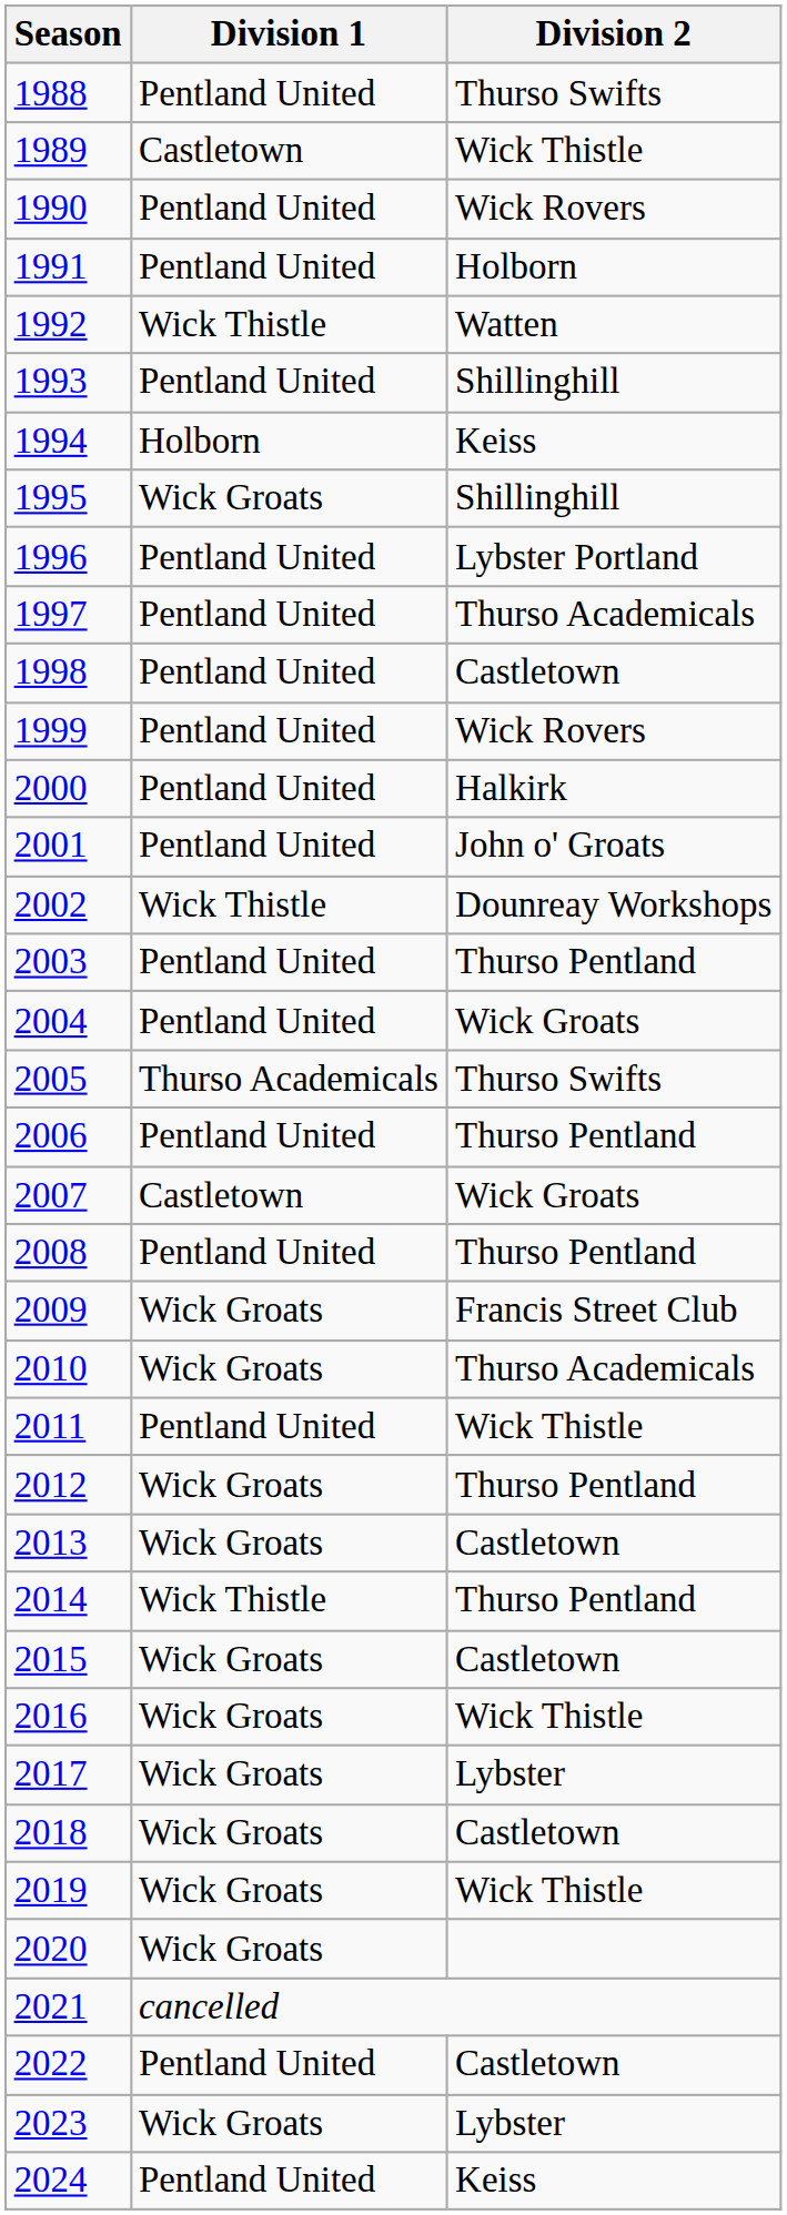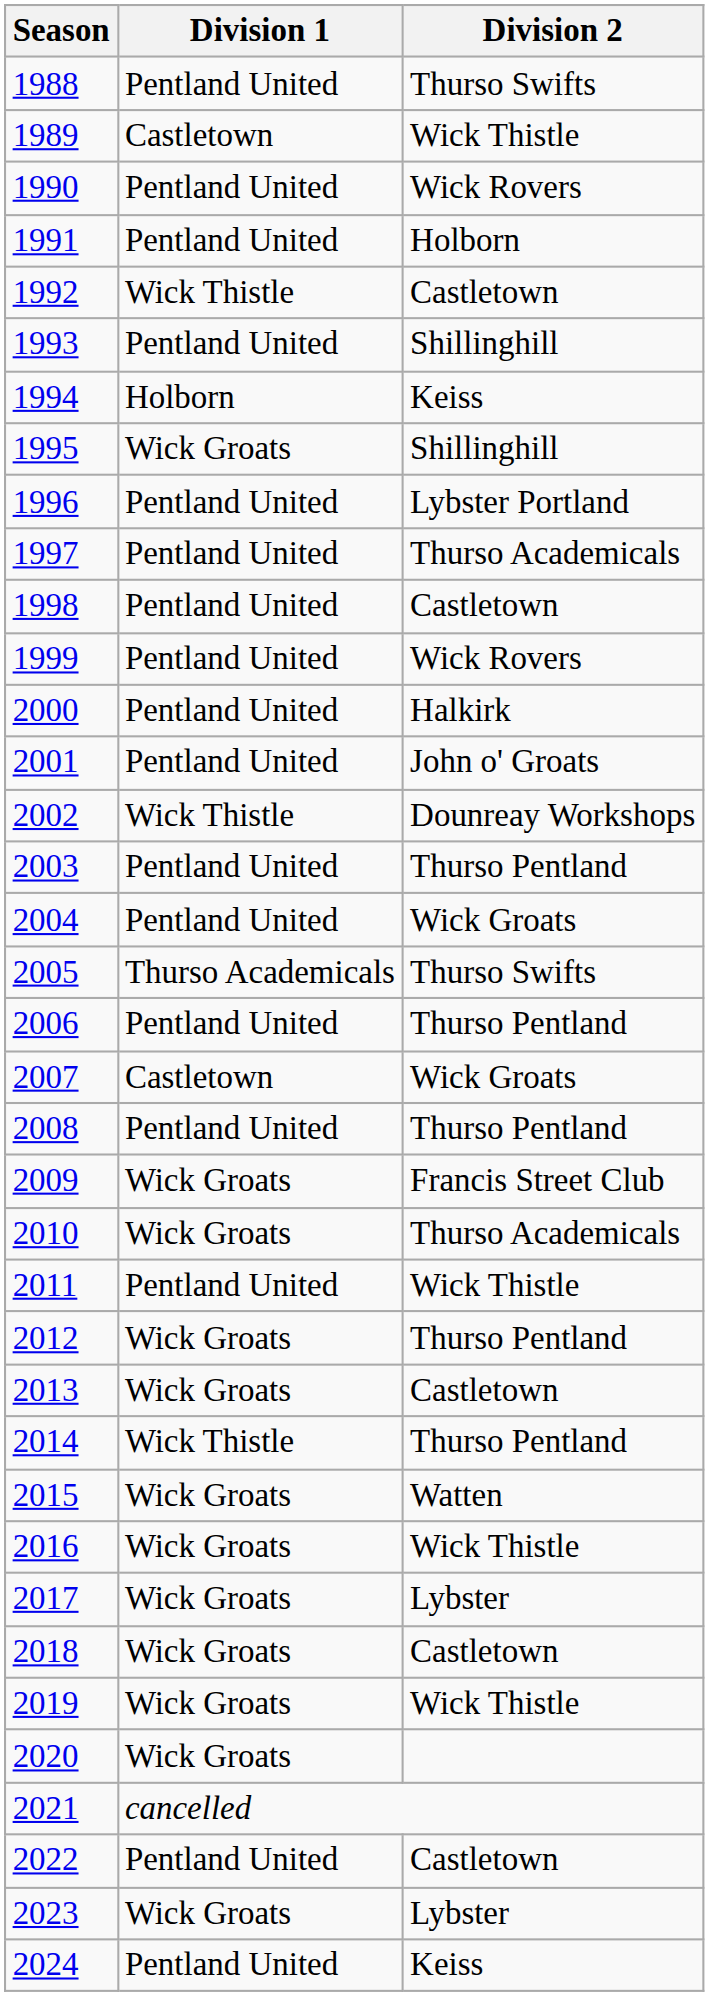1992 | Division 2: Watten -> Castletown
2015 | Division 2: Castletown -> Watten
